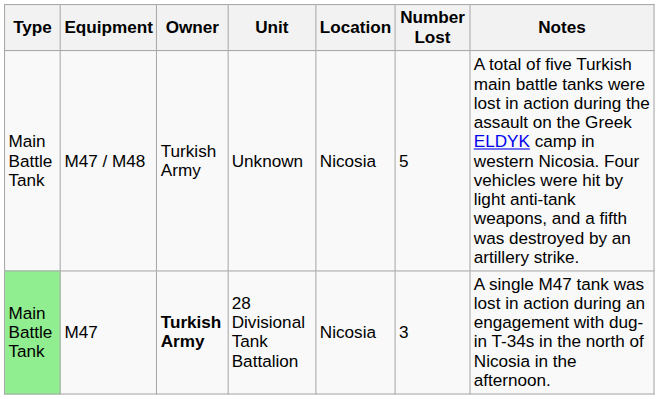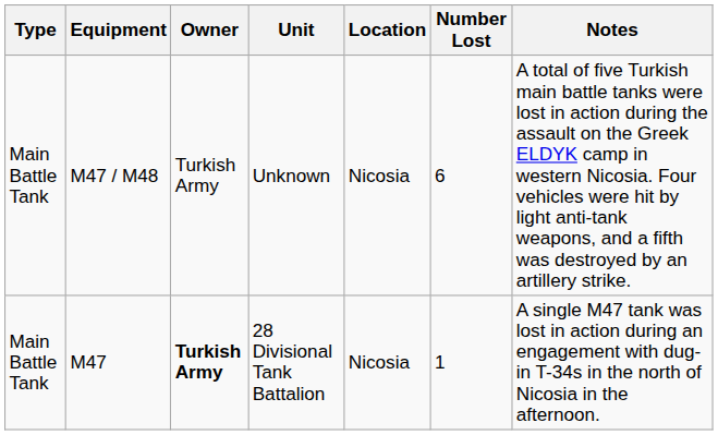M47 / M48 | Number Lost: 5 -> 6
M47 | Type: lightgreen background -> no background
M47 | Number Lost: 3 -> 1
